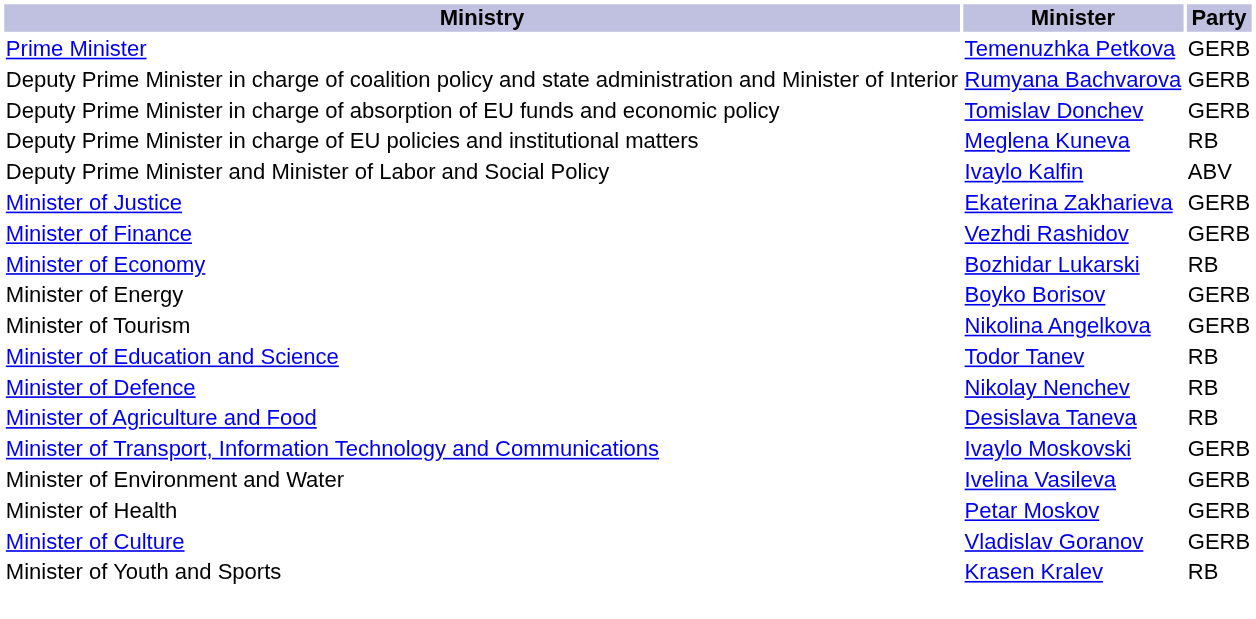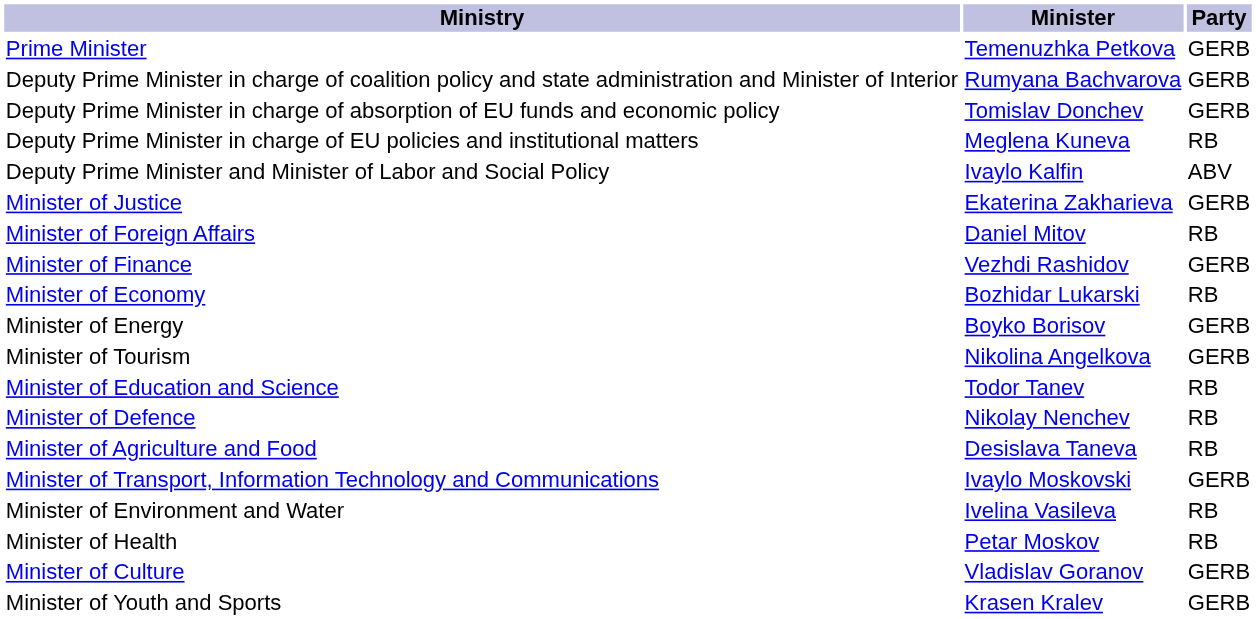+ row: Minister of Foreign Affairs | Daniel Mitov | RB
Minister of Environment and Water | Party: GERB -> RB
Minister of Health | Party: GERB -> RB
Minister of Youth and Sports | Party: RB -> GERB
